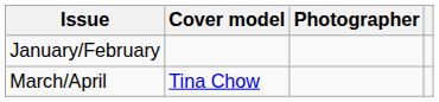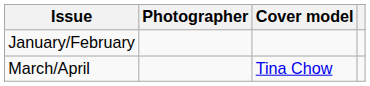columns swapped: Cover model <-> Photographer
